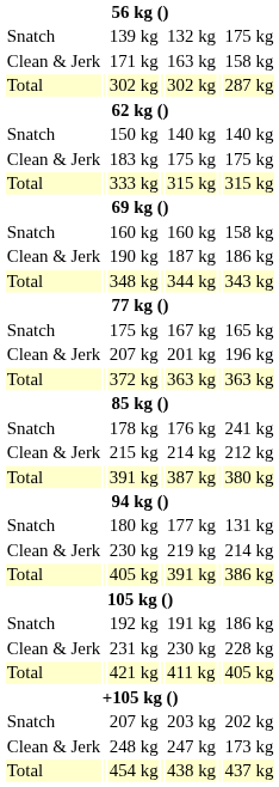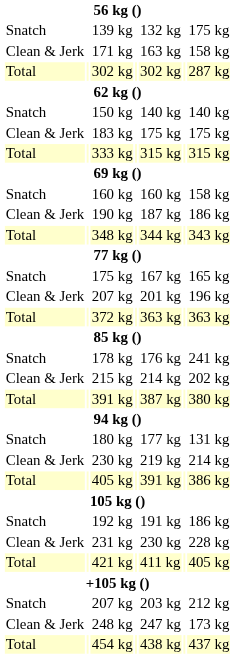215 kg | column 7: 212 kg -> 202 kg
Snatch / 207 kg | column 7: 202 kg -> 212 kg
